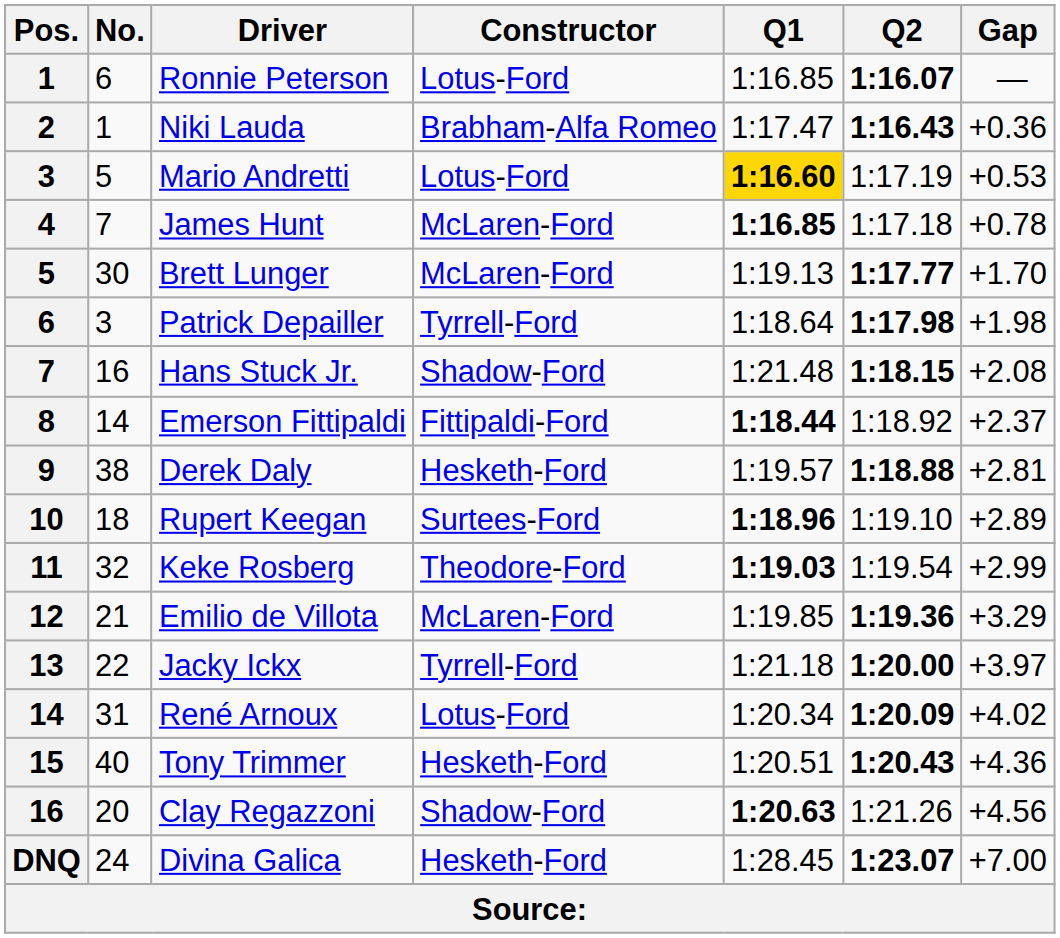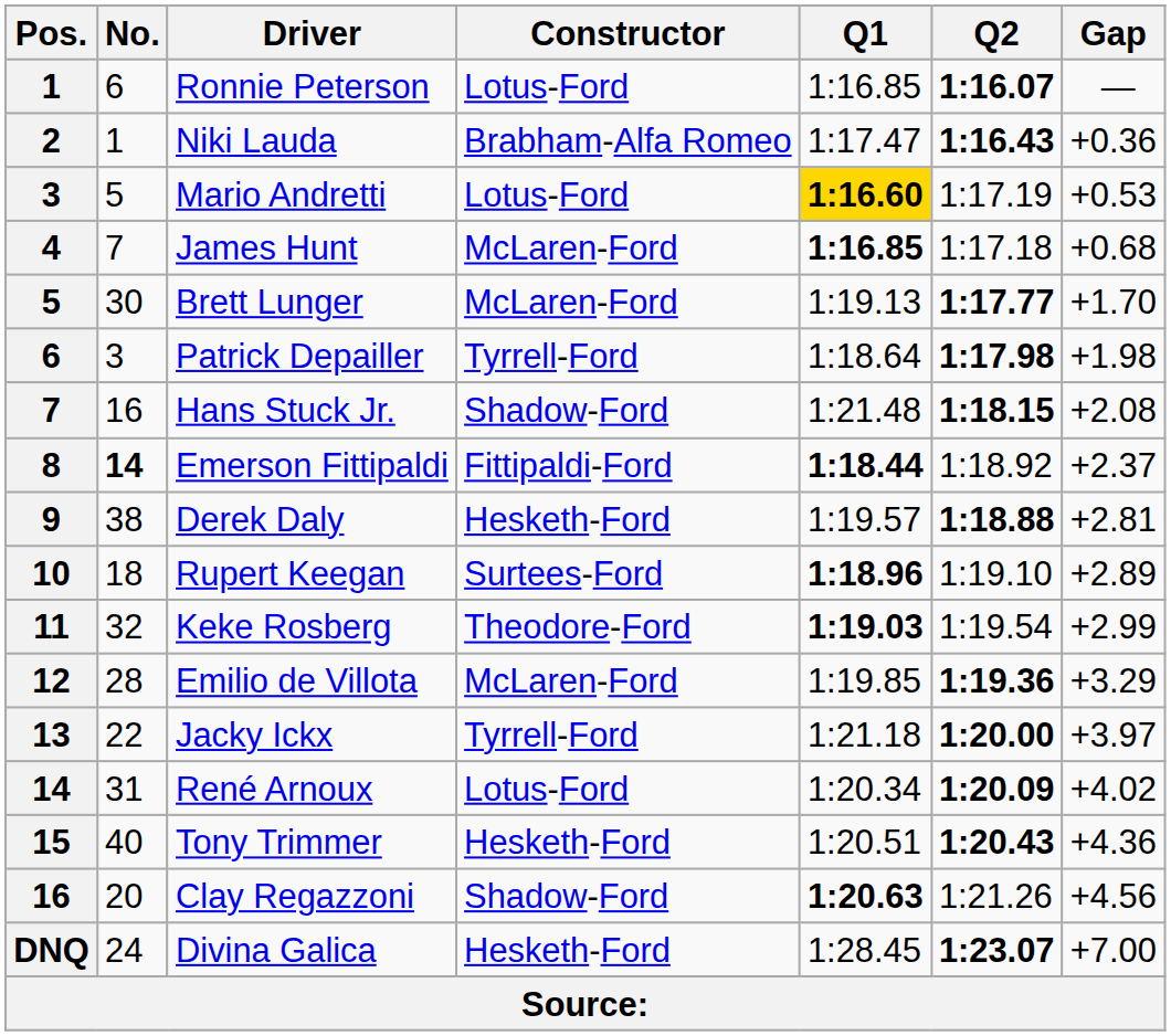James Hunt | Gap: +0.78 -> +0.68
Emerson Fittipaldi | No.: normal -> bold
Emilio de Villota | No.: 21 -> 28
